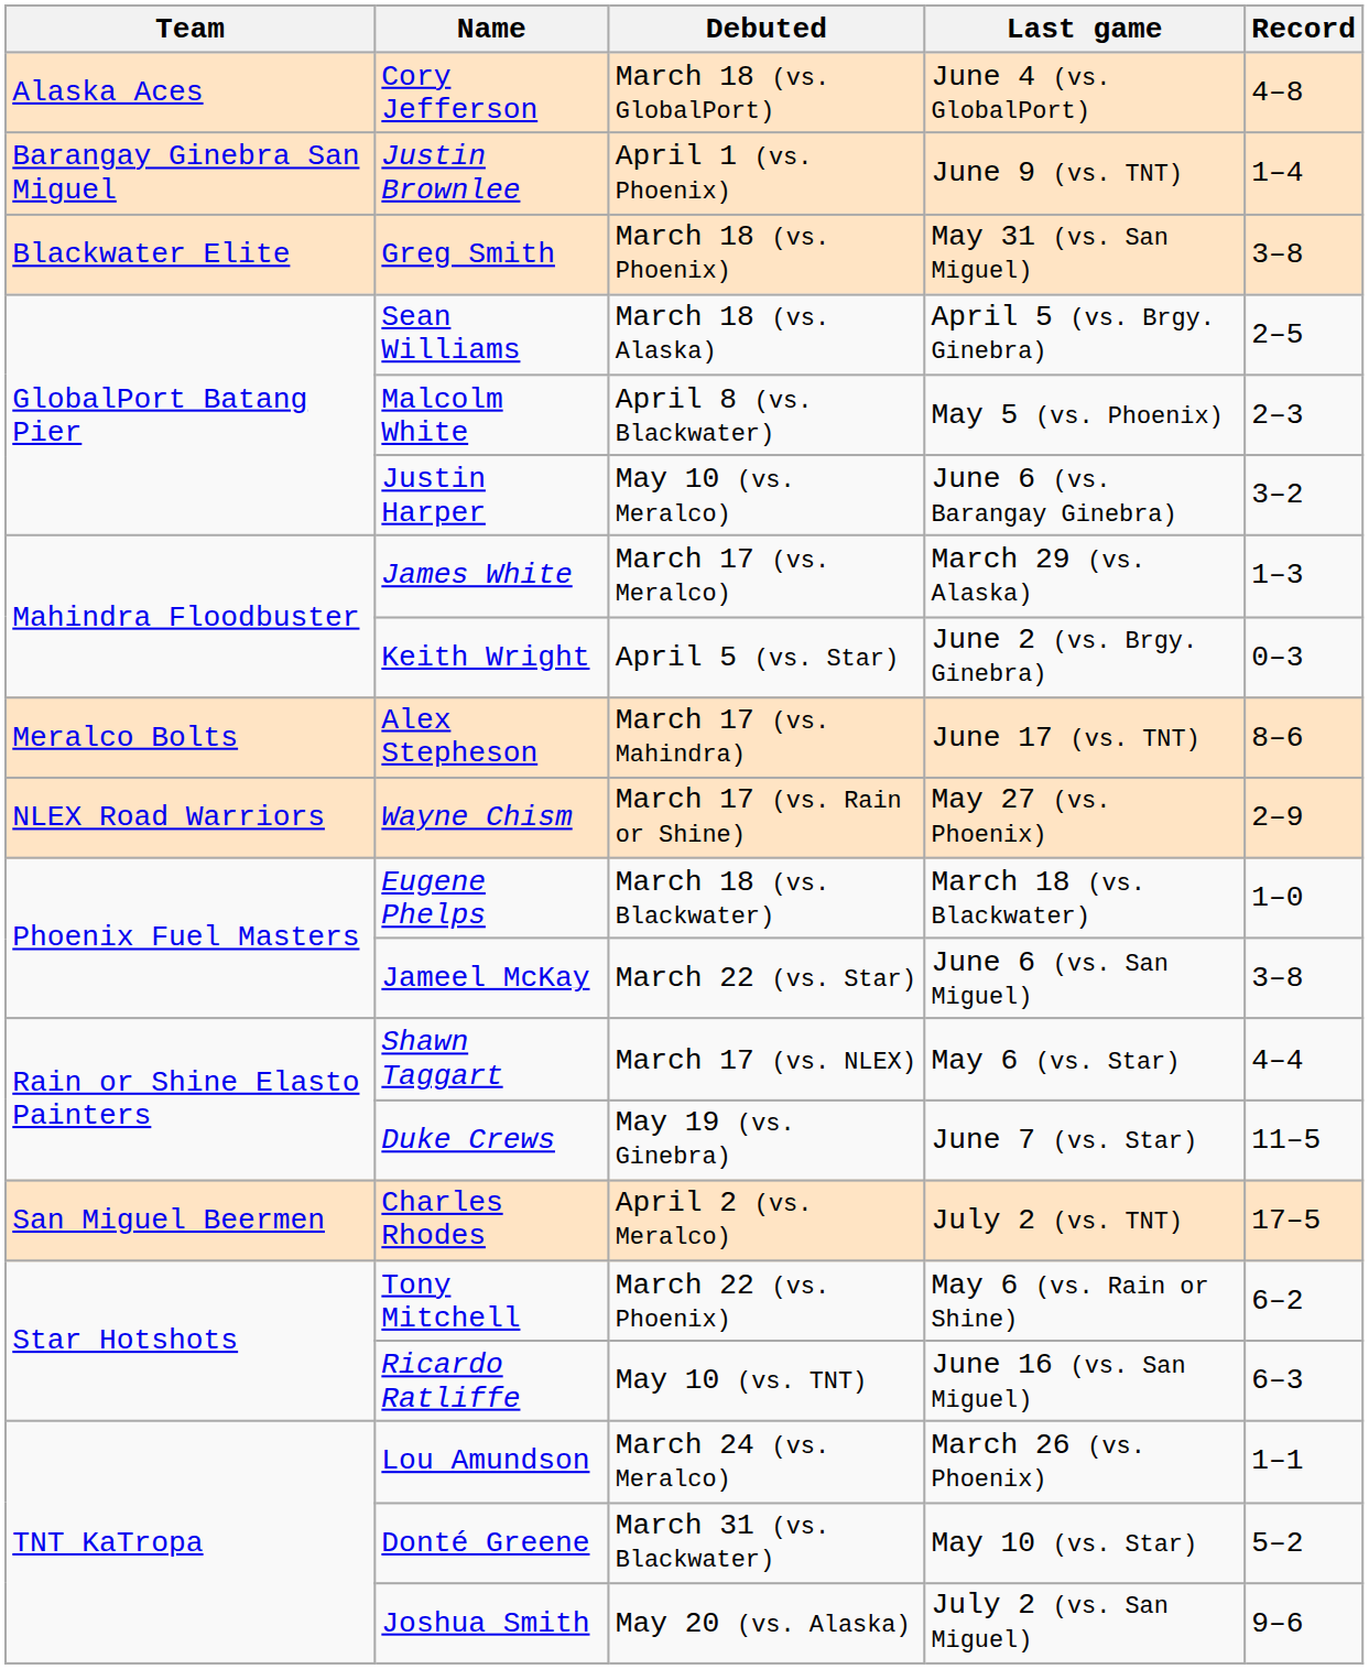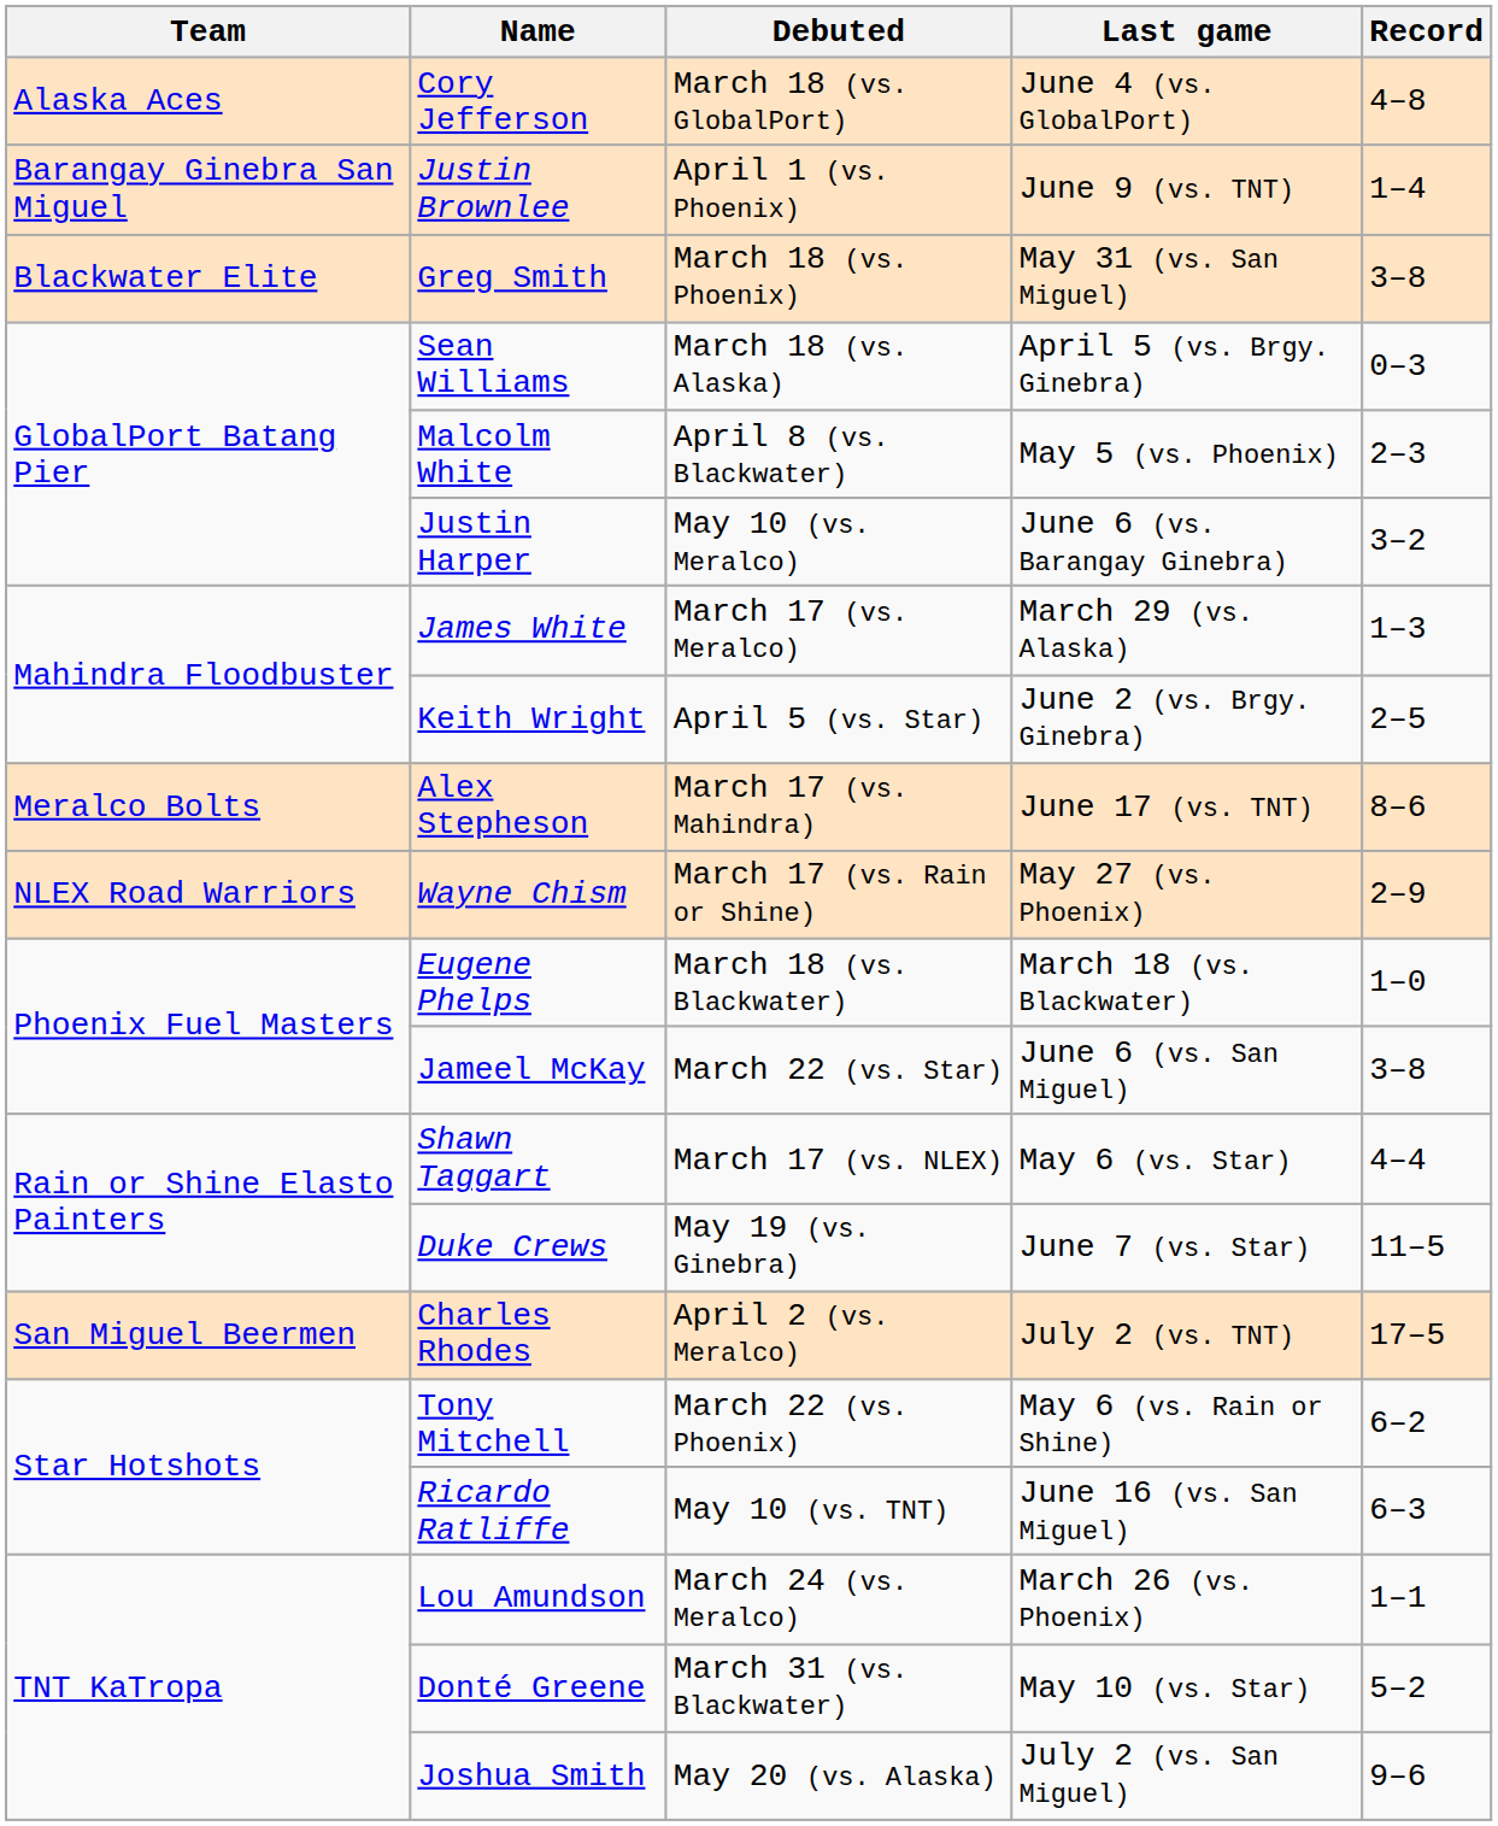Sean Williams | Record: 2–5 -> 0–3
Keith Wright | Record: 0–3 -> 2–5
